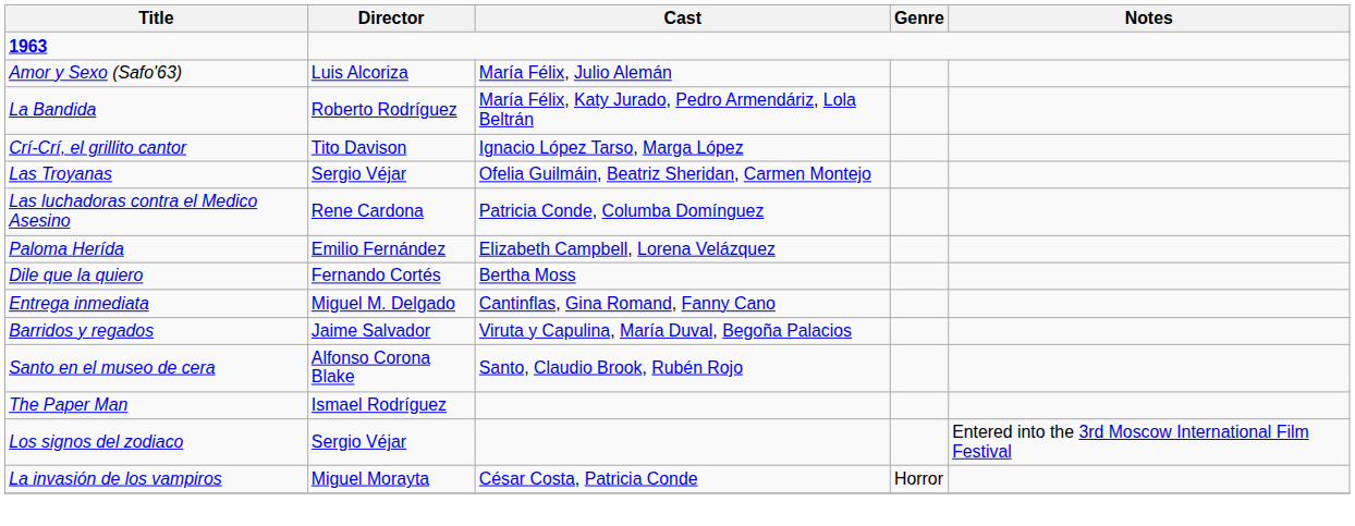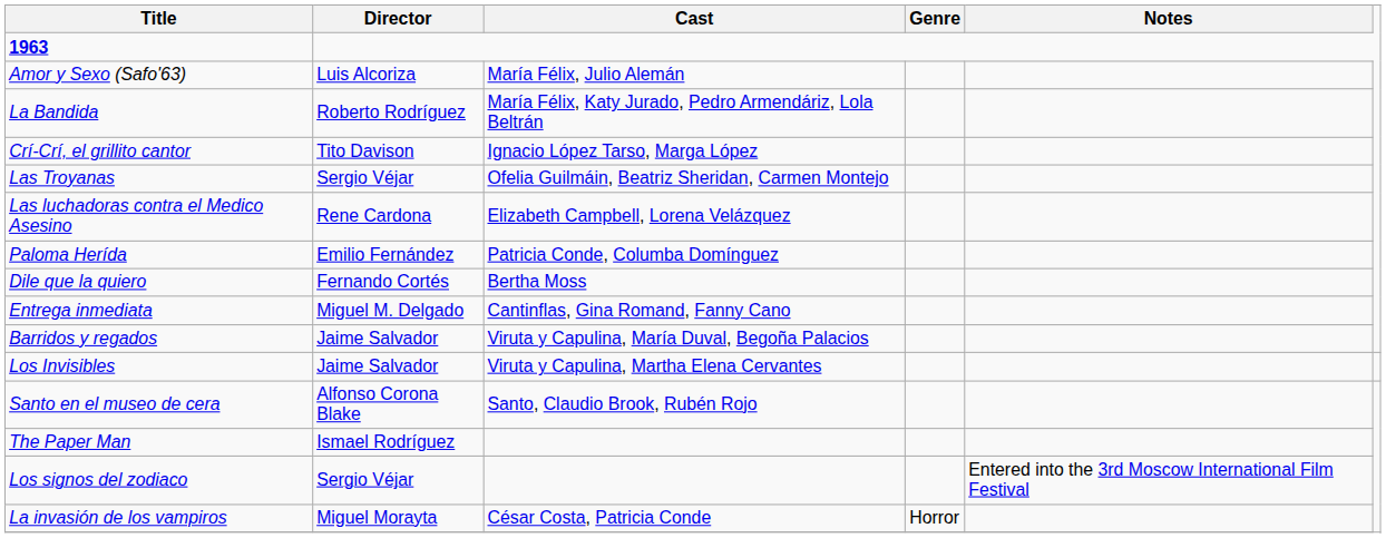Las luchadoras contra el Medico Asesino | Cast: Patricia Conde, Columba Domínguez -> Elizabeth Campbell, Lorena Velázquez
Paloma Herída | Cast: Elizabeth Campbell, Lorena Velázquez -> Patricia Conde, Columba Domínguez
+ row: Los Invisibles | Jaime Salvador | Viruta y Capulina, Martha Elena Cervantes
